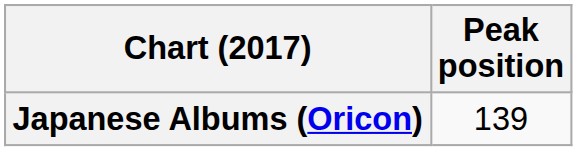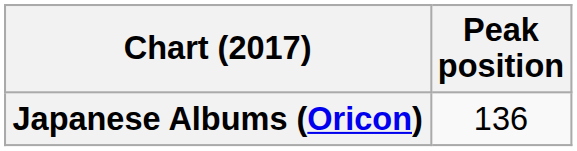Japanese Albums (Oricon) | Peak position: 139 -> 136
